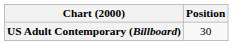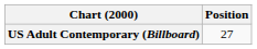US Adult Contemporary (Billboard) | Position: 30 -> 27
